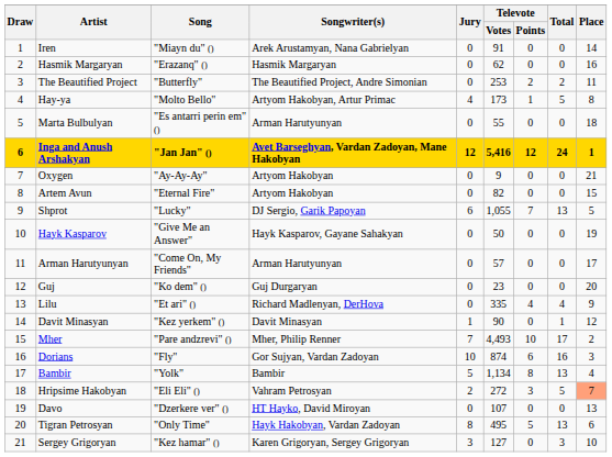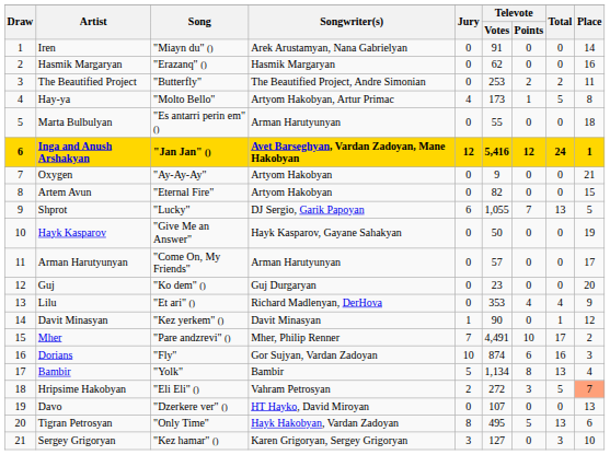Lilu | Televote / Votes: 335 -> 353
Mher | Televote / Votes: 4,493 -> 4,491
